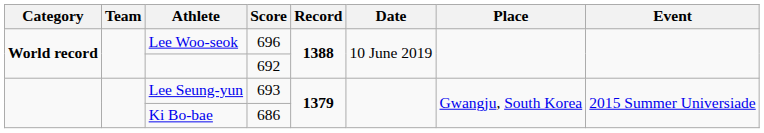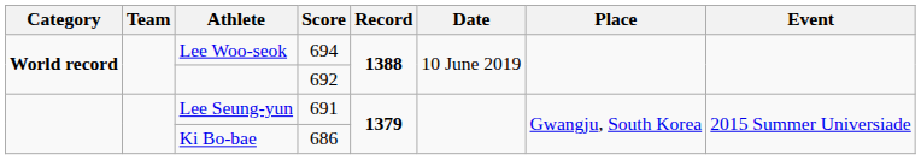Lee Woo-seok | Score: 696 -> 694
Lee Seung-yun | Score: 693 -> 691
